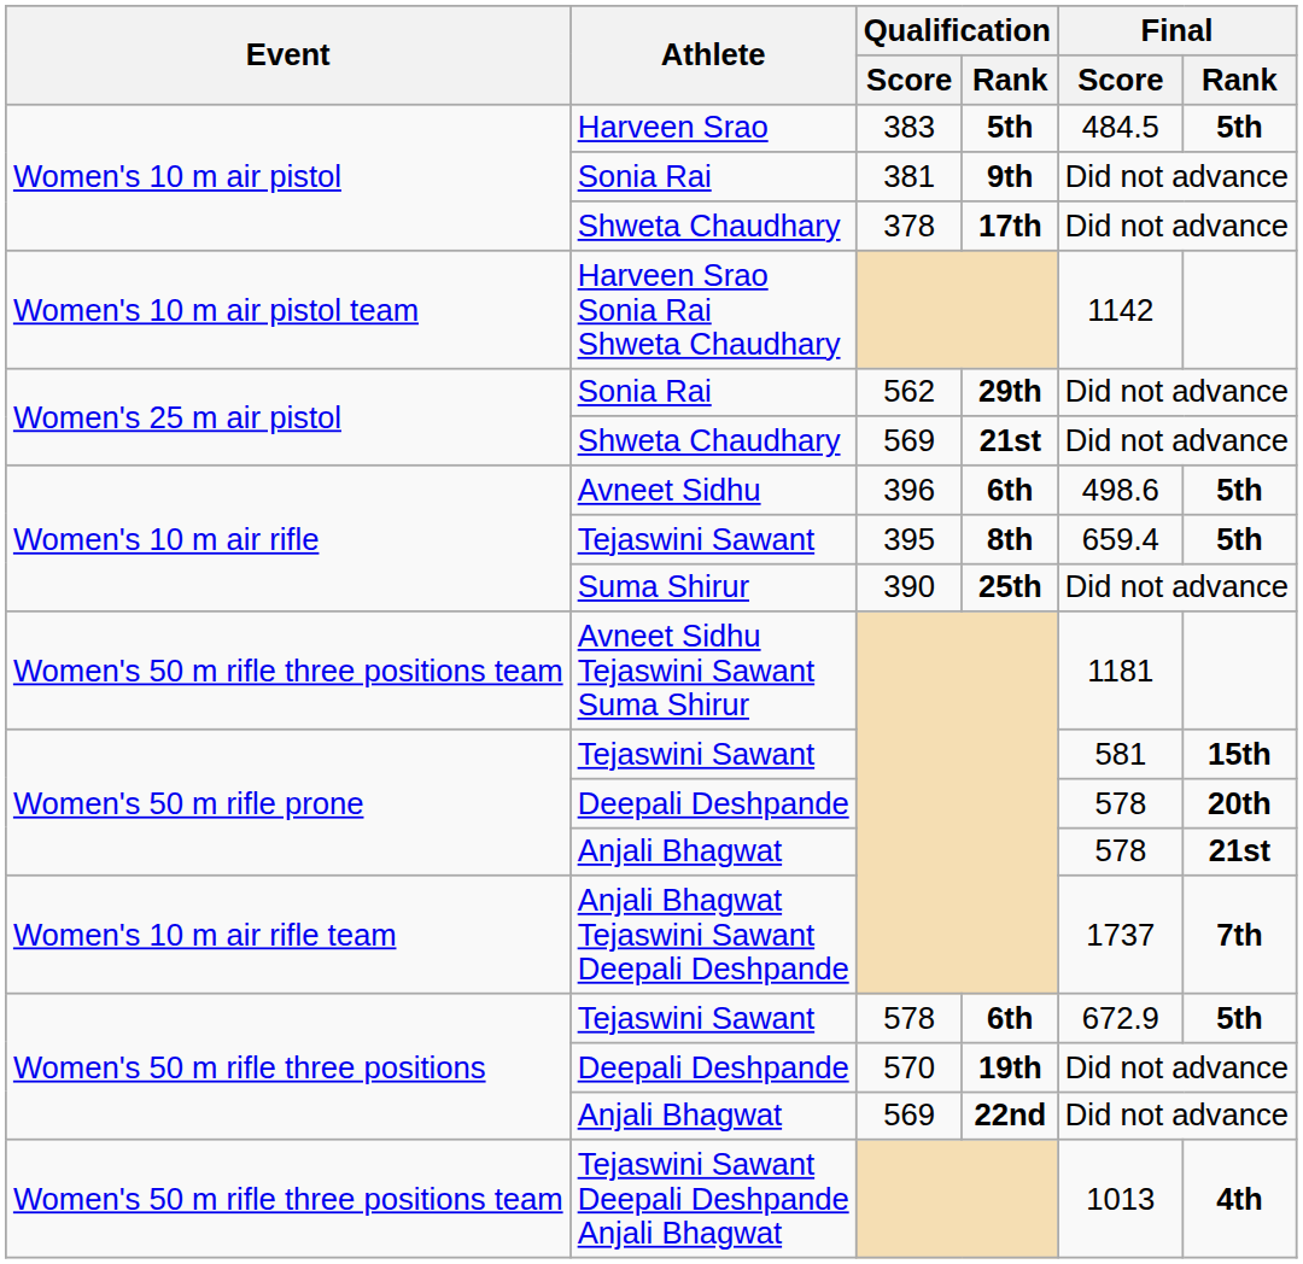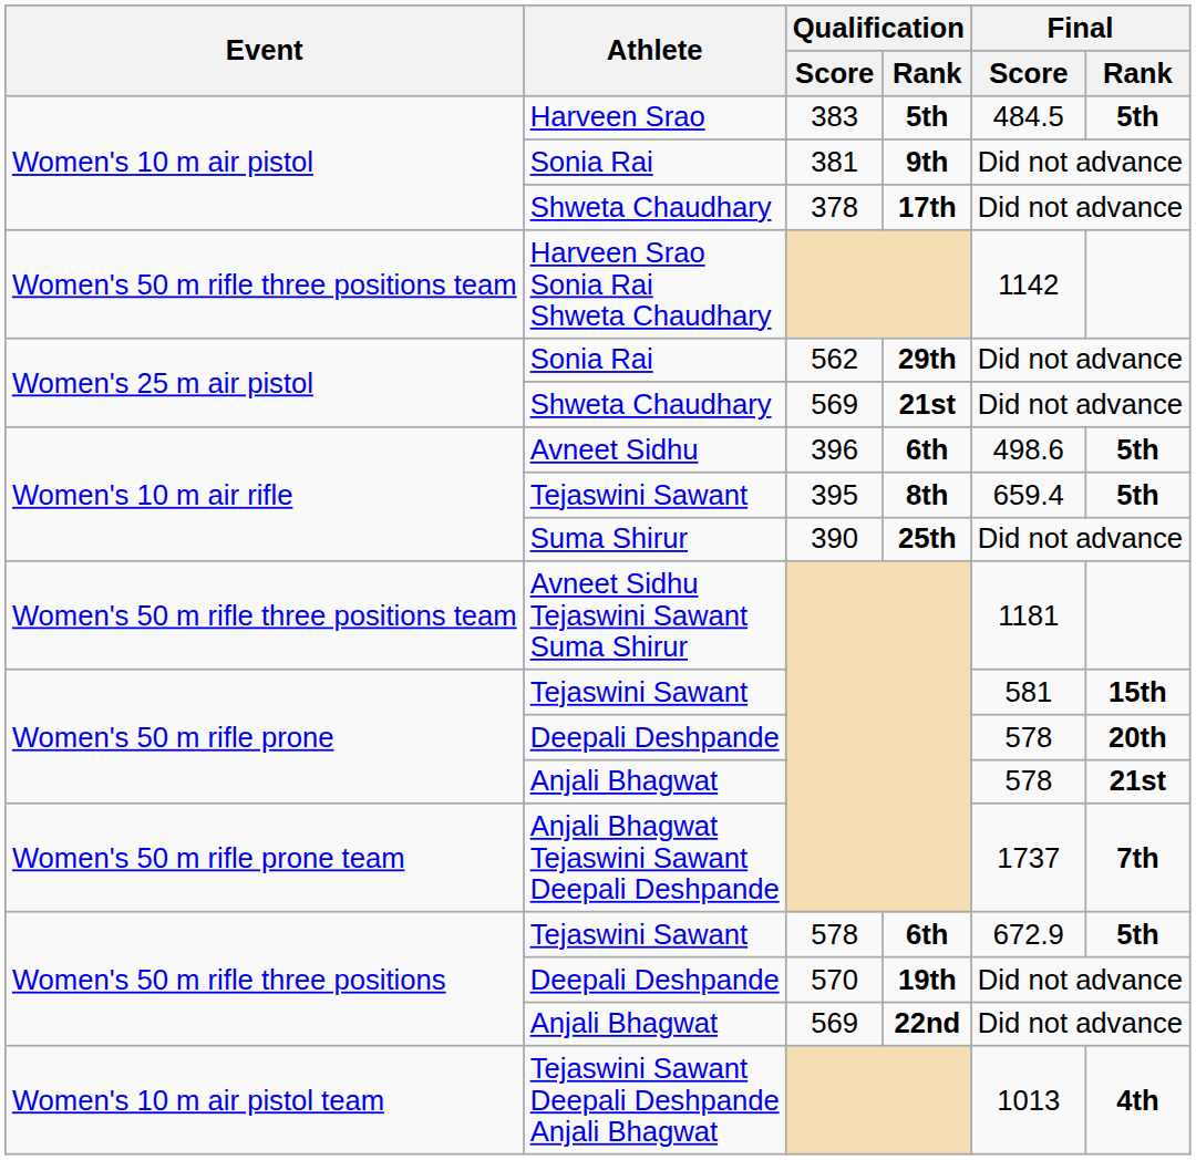Harveen Srao Sonia Rai Shweta Chaudhary | Event: Women's 10 m air pistol team -> Women's 50 m rifle three positions team
Anjali Bhagwat Tejaswini Sawant Deepali Deshpande | Event: Women's 10 m air rifle team -> Women's 50 m rifle prone team
Tejaswini Sawant Deepali Deshpande Anjali Bhagwat | Event: Women's 50 m rifle three positions team -> Women's 10 m air pistol team
